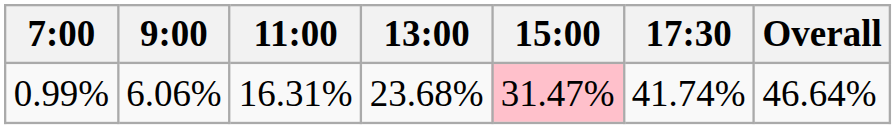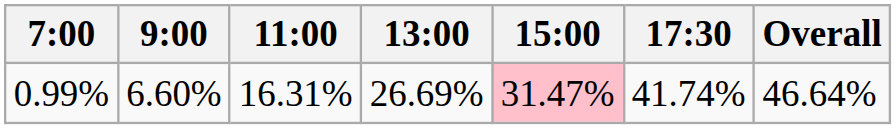0.99% | 9:00: 6.06% -> 6.60%
0.99% | 13:00: 23.68% -> 26.69%
